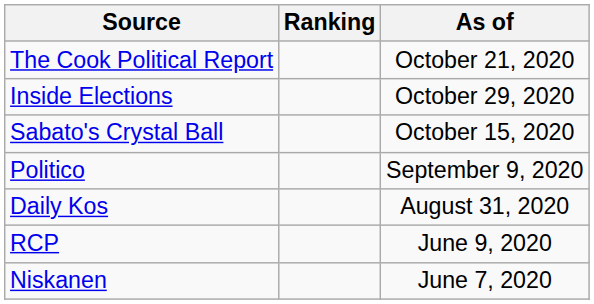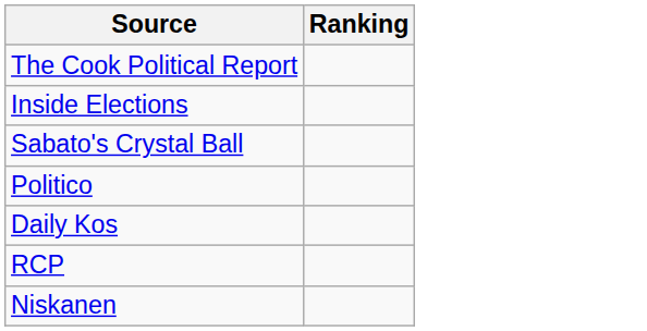- column: As of | October 21, 2020 | October 29, 2020 | October 15, 2020 | September 9, 2020 | August 31, 2020 | June 9, 2020 | June 7, 2020
